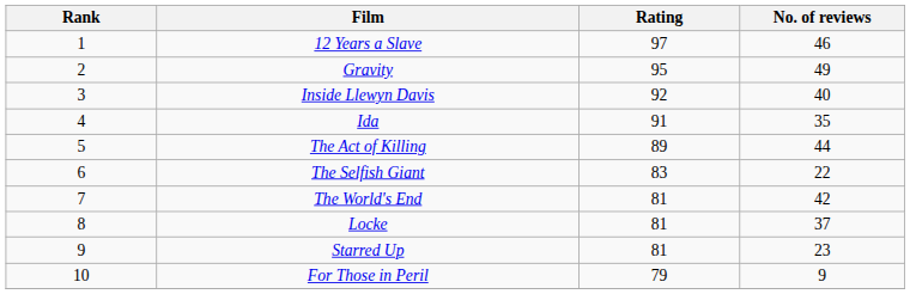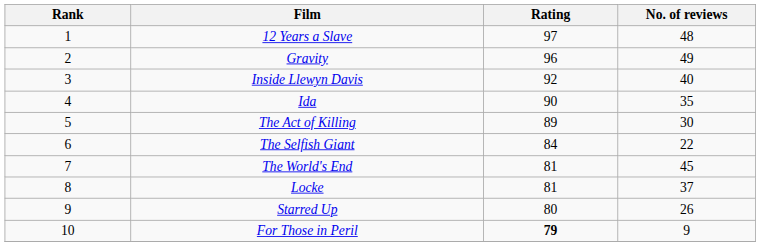12 Years a Slave | No. of reviews: 46 -> 48
Gravity | Rating: 95 -> 96
Ida | Rating: 91 -> 90
The Act of Killing | No. of reviews: 44 -> 30
The Selfish Giant | Rating: 83 -> 84
The World's End | No. of reviews: 42 -> 45
Starred Up | Rating: 81 -> 80
Starred Up | No. of reviews: 23 -> 26
For Those in Peril | Rating: normal -> bold
